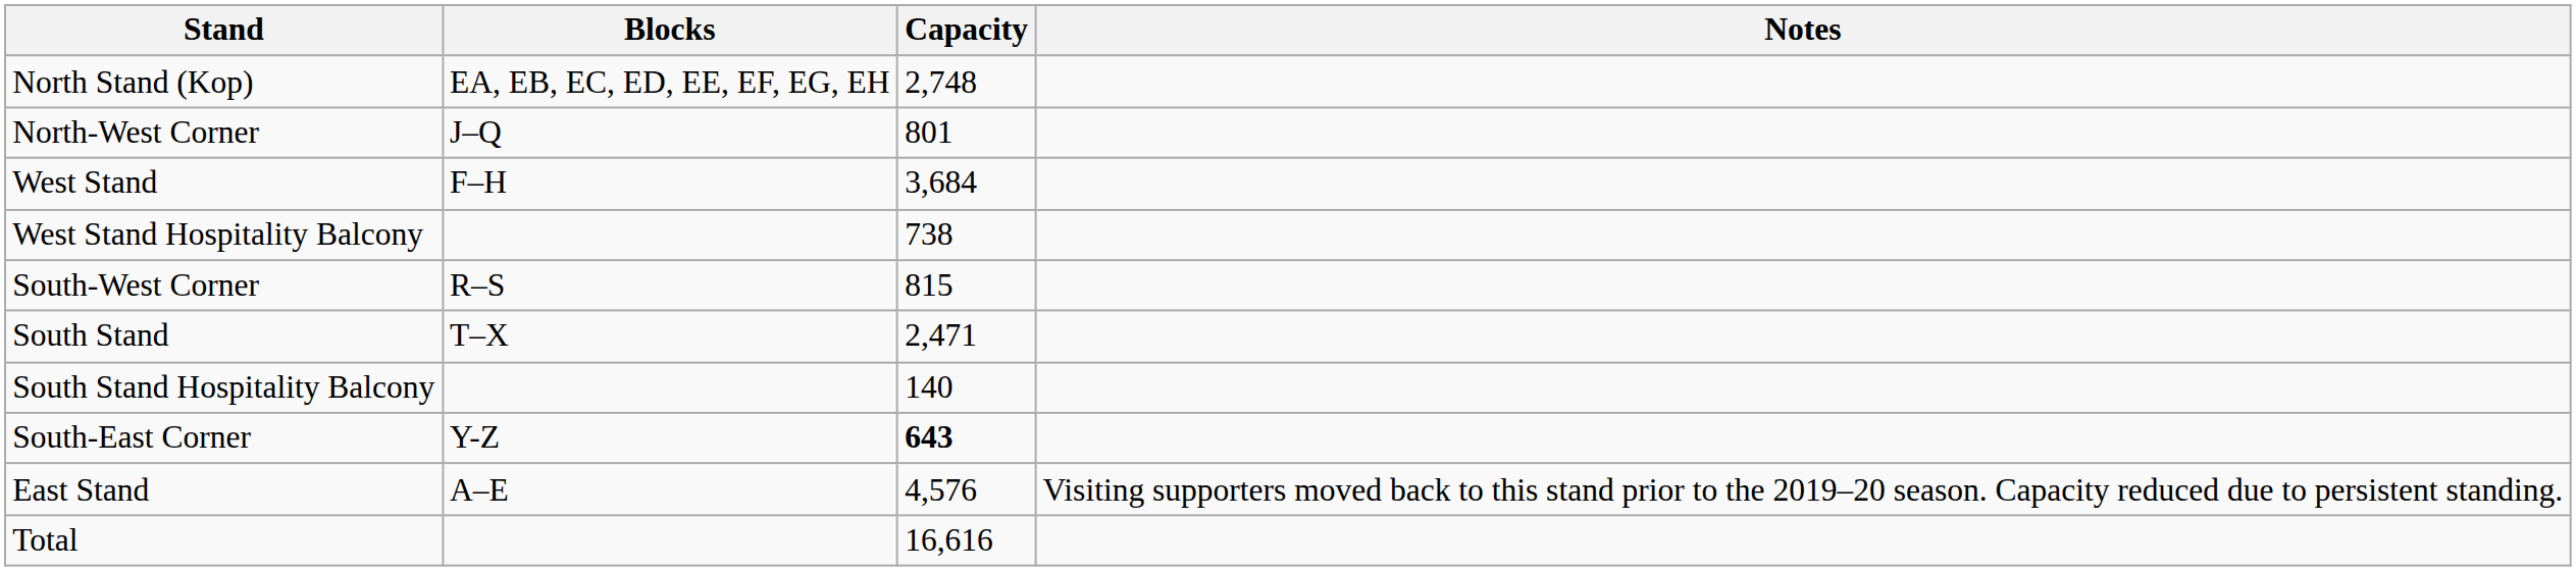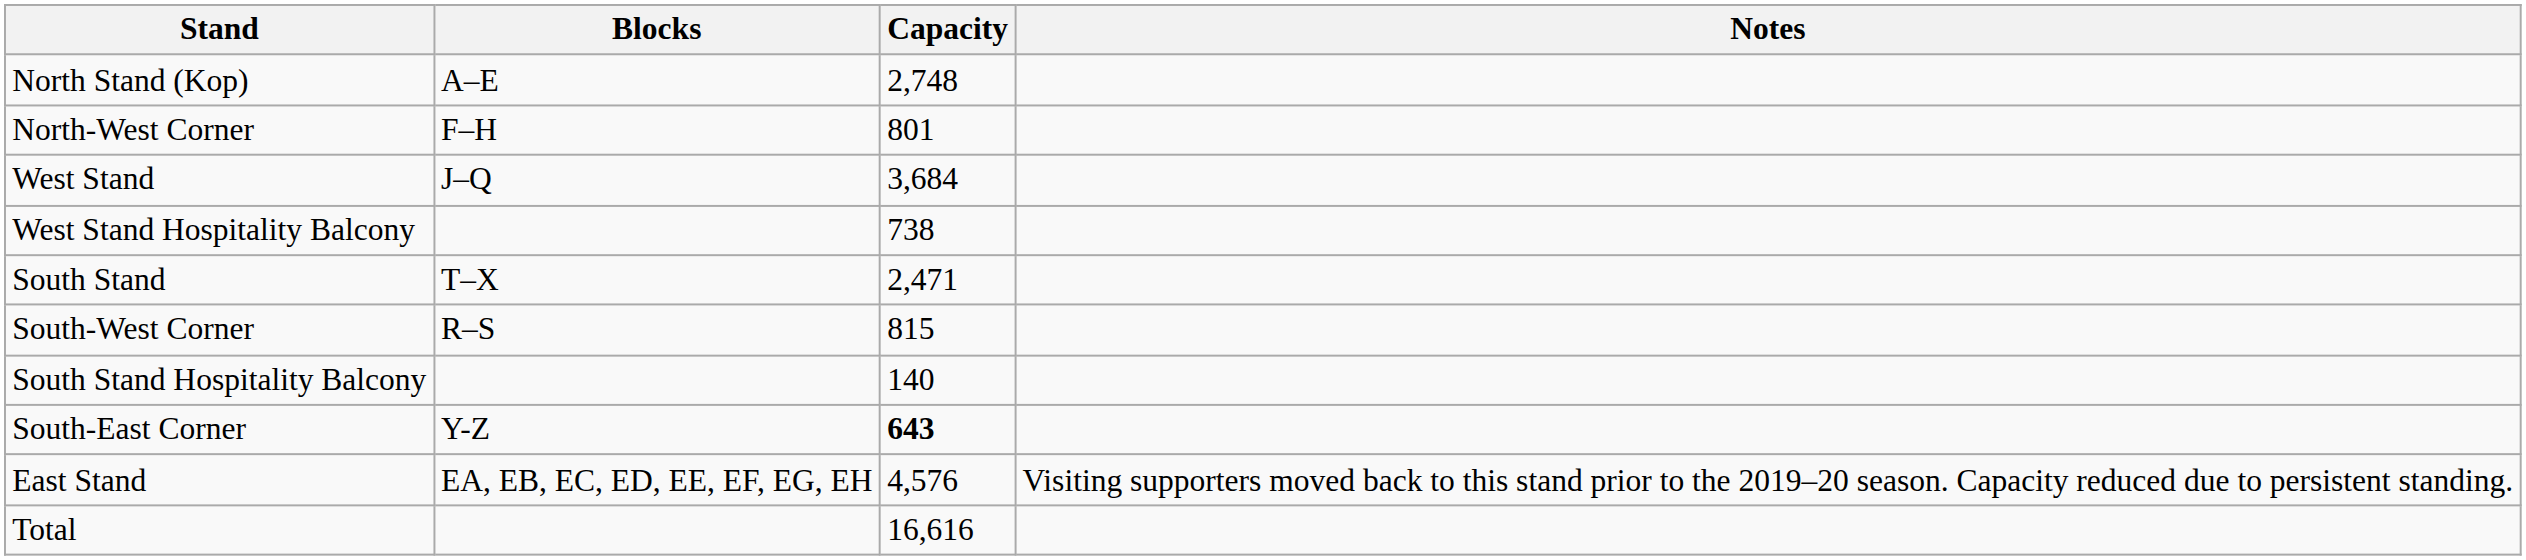North Stand (Kop) | Blocks: EA, EB, EC, ED, EE, EF, EG, EH -> A–E
North-West Corner | Blocks: J–Q -> F–H
West Stand | Blocks: F–H -> J–Q
rows swapped: South-West Corner <-> South Stand
East Stand | Blocks: A–E -> EA, EB, EC, ED, EE, EF, EG, EH
